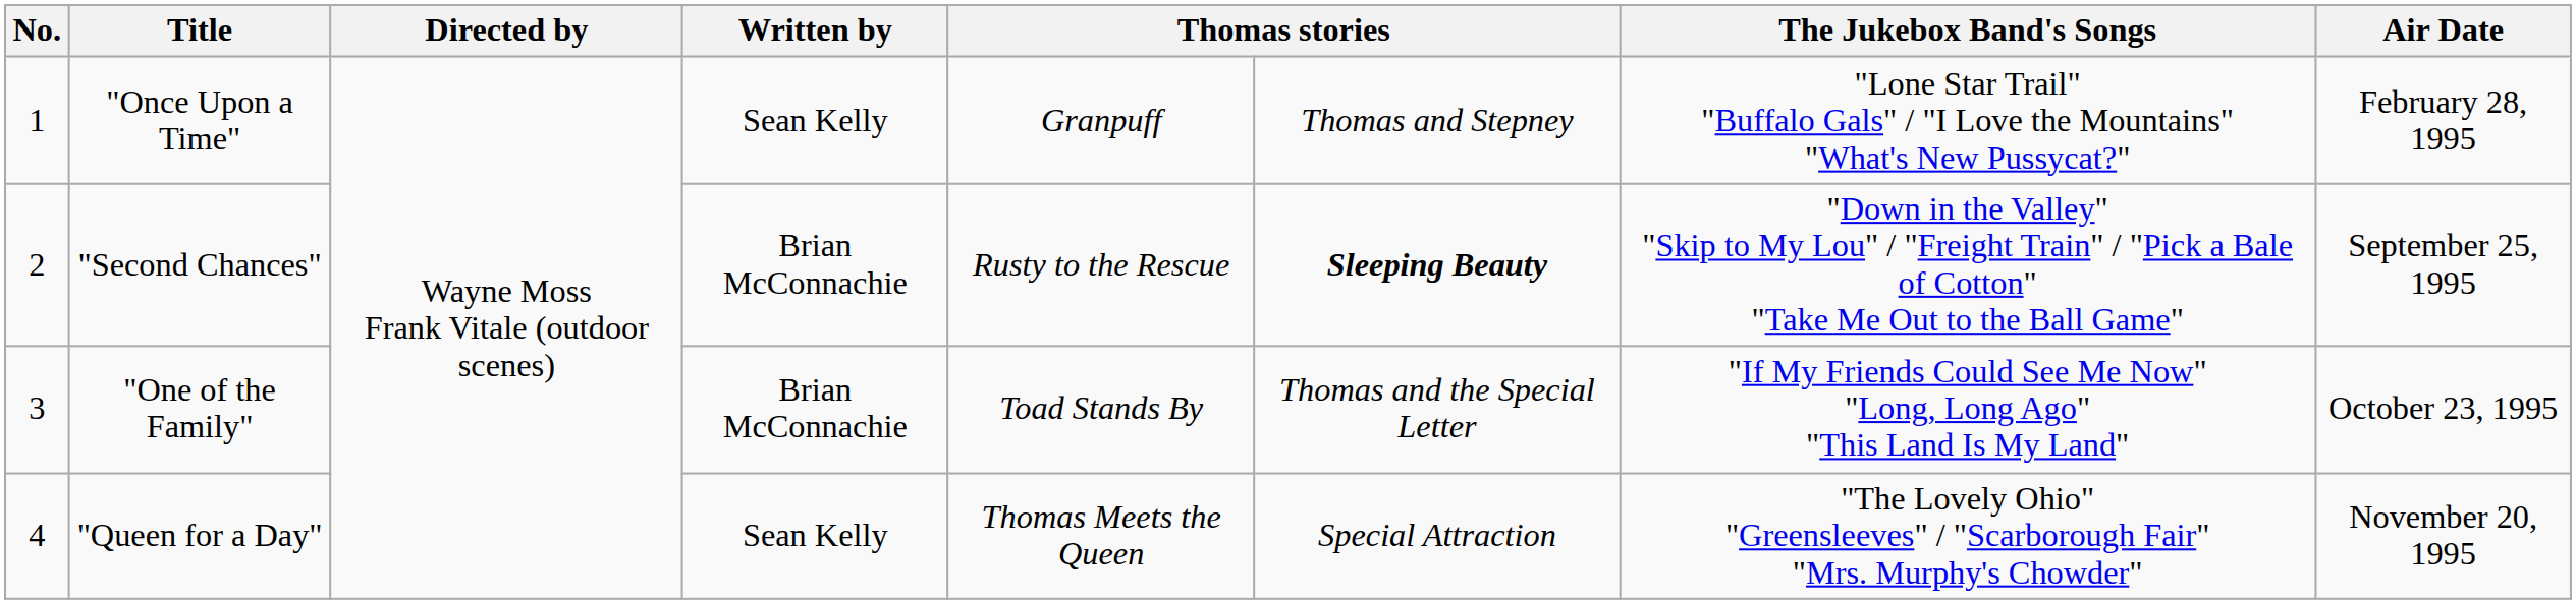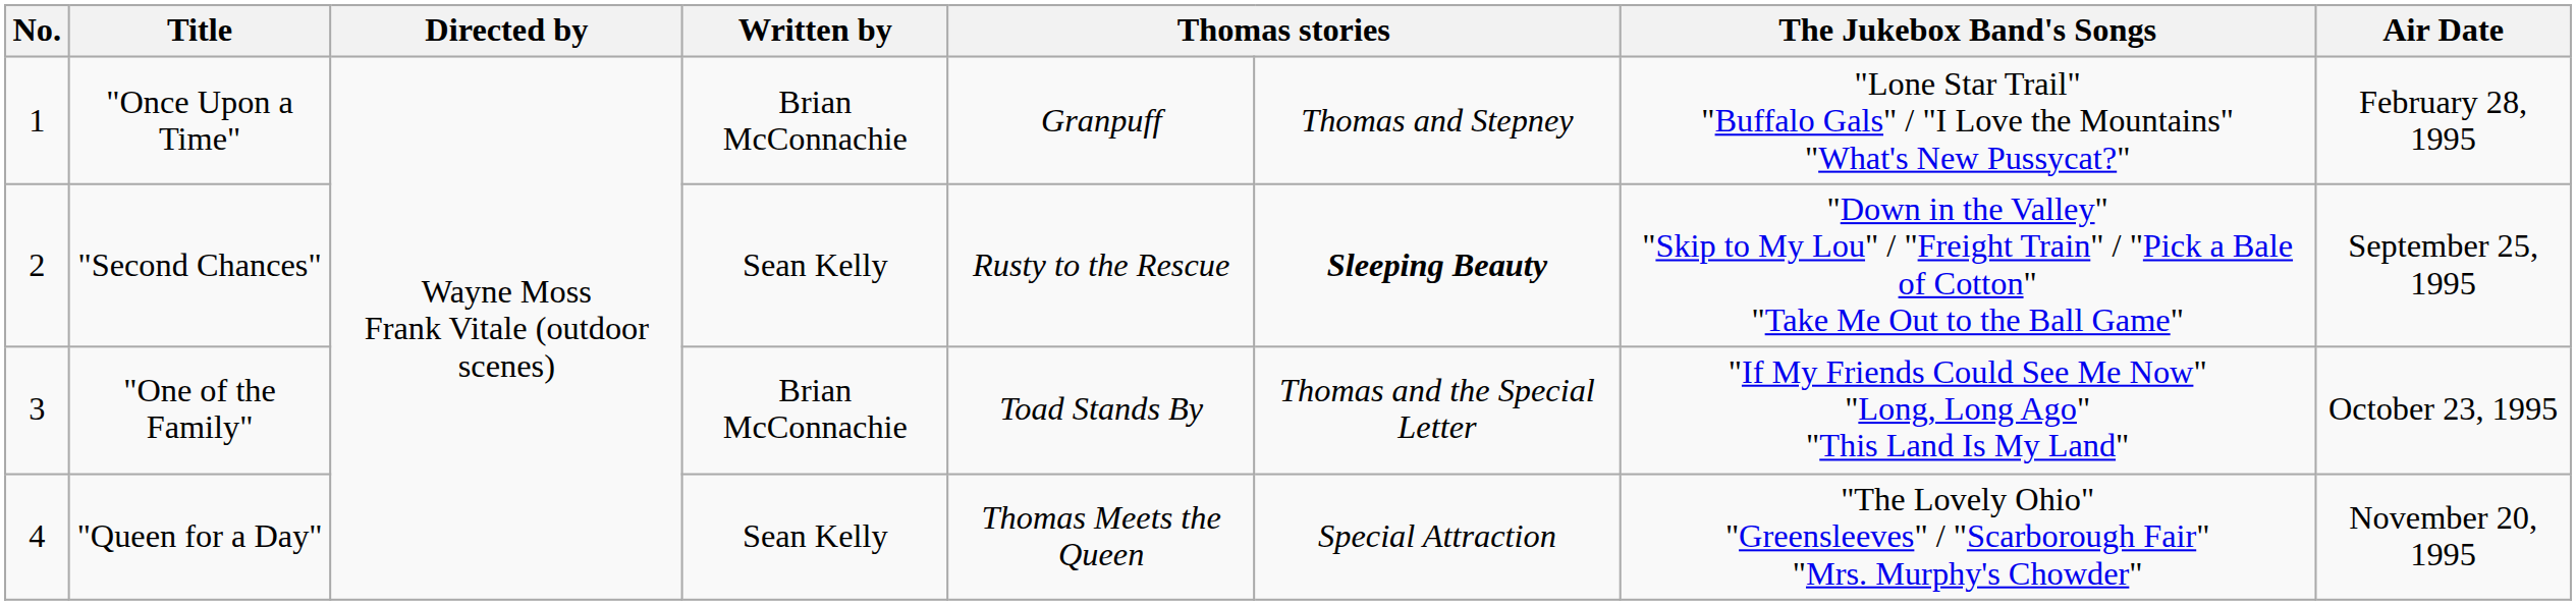"Once Upon a Time" | Written by: Sean Kelly -> Brian McConnachie
"Second Chances" | Written by: Brian McConnachie -> Sean Kelly
